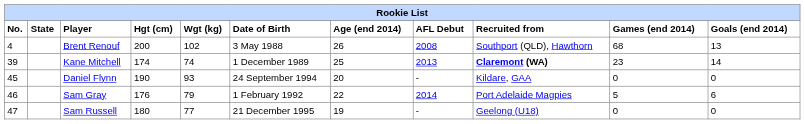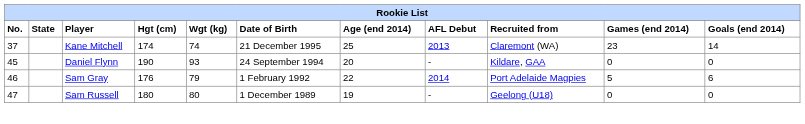- row: 4 | Brent Renouf | 200 | 102 | 3 May 1988 | 26 | 2008 | Southport (QLD), Hawthorn | 68 | 13
Kane Mitchell | No.: 39 -> 37
Kane Mitchell | Date of Birth: 1 December 1989 -> 21 December 1995
Kane Mitchell | Recruited from: bold -> normal
Sam Russell | Wgt (kg): 77 -> 80
Sam Russell | Date of Birth: 21 December 1995 -> 1 December 1989
